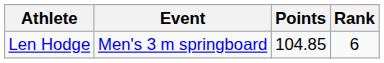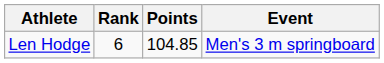columns swapped: Event <-> Rank
